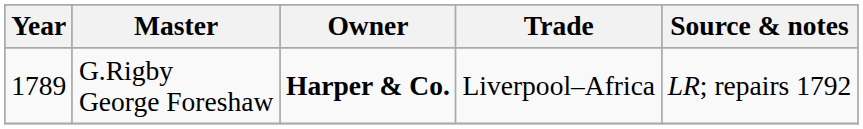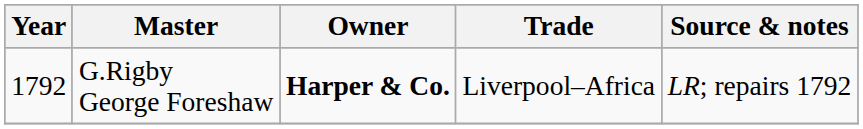G.Rigby George Foreshaw | Year: 1789 -> 1792
